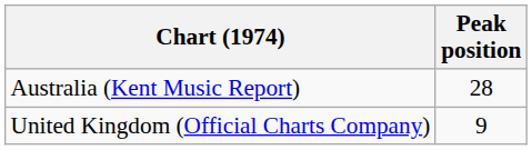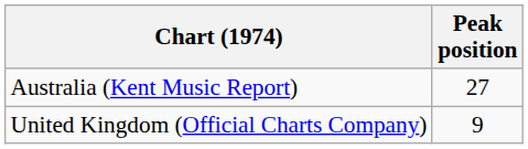Australia (Kent Music Report) | Peak position: 28 -> 27
